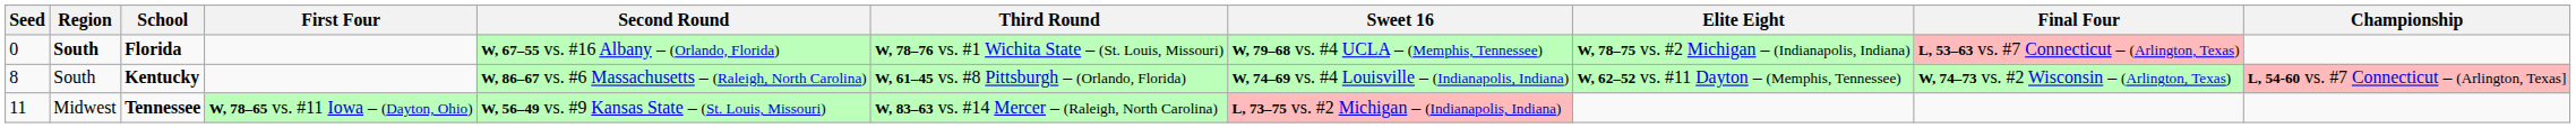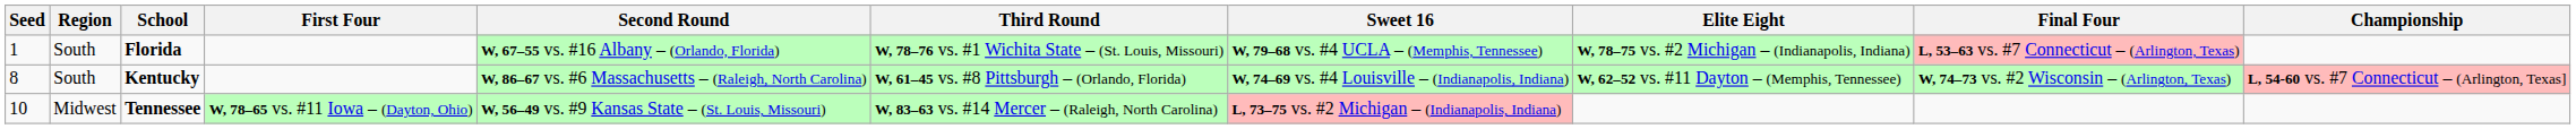Florida | Seed: 0 -> 1
Florida | Region: bold -> normal
Tennessee | Seed: 11 -> 10
